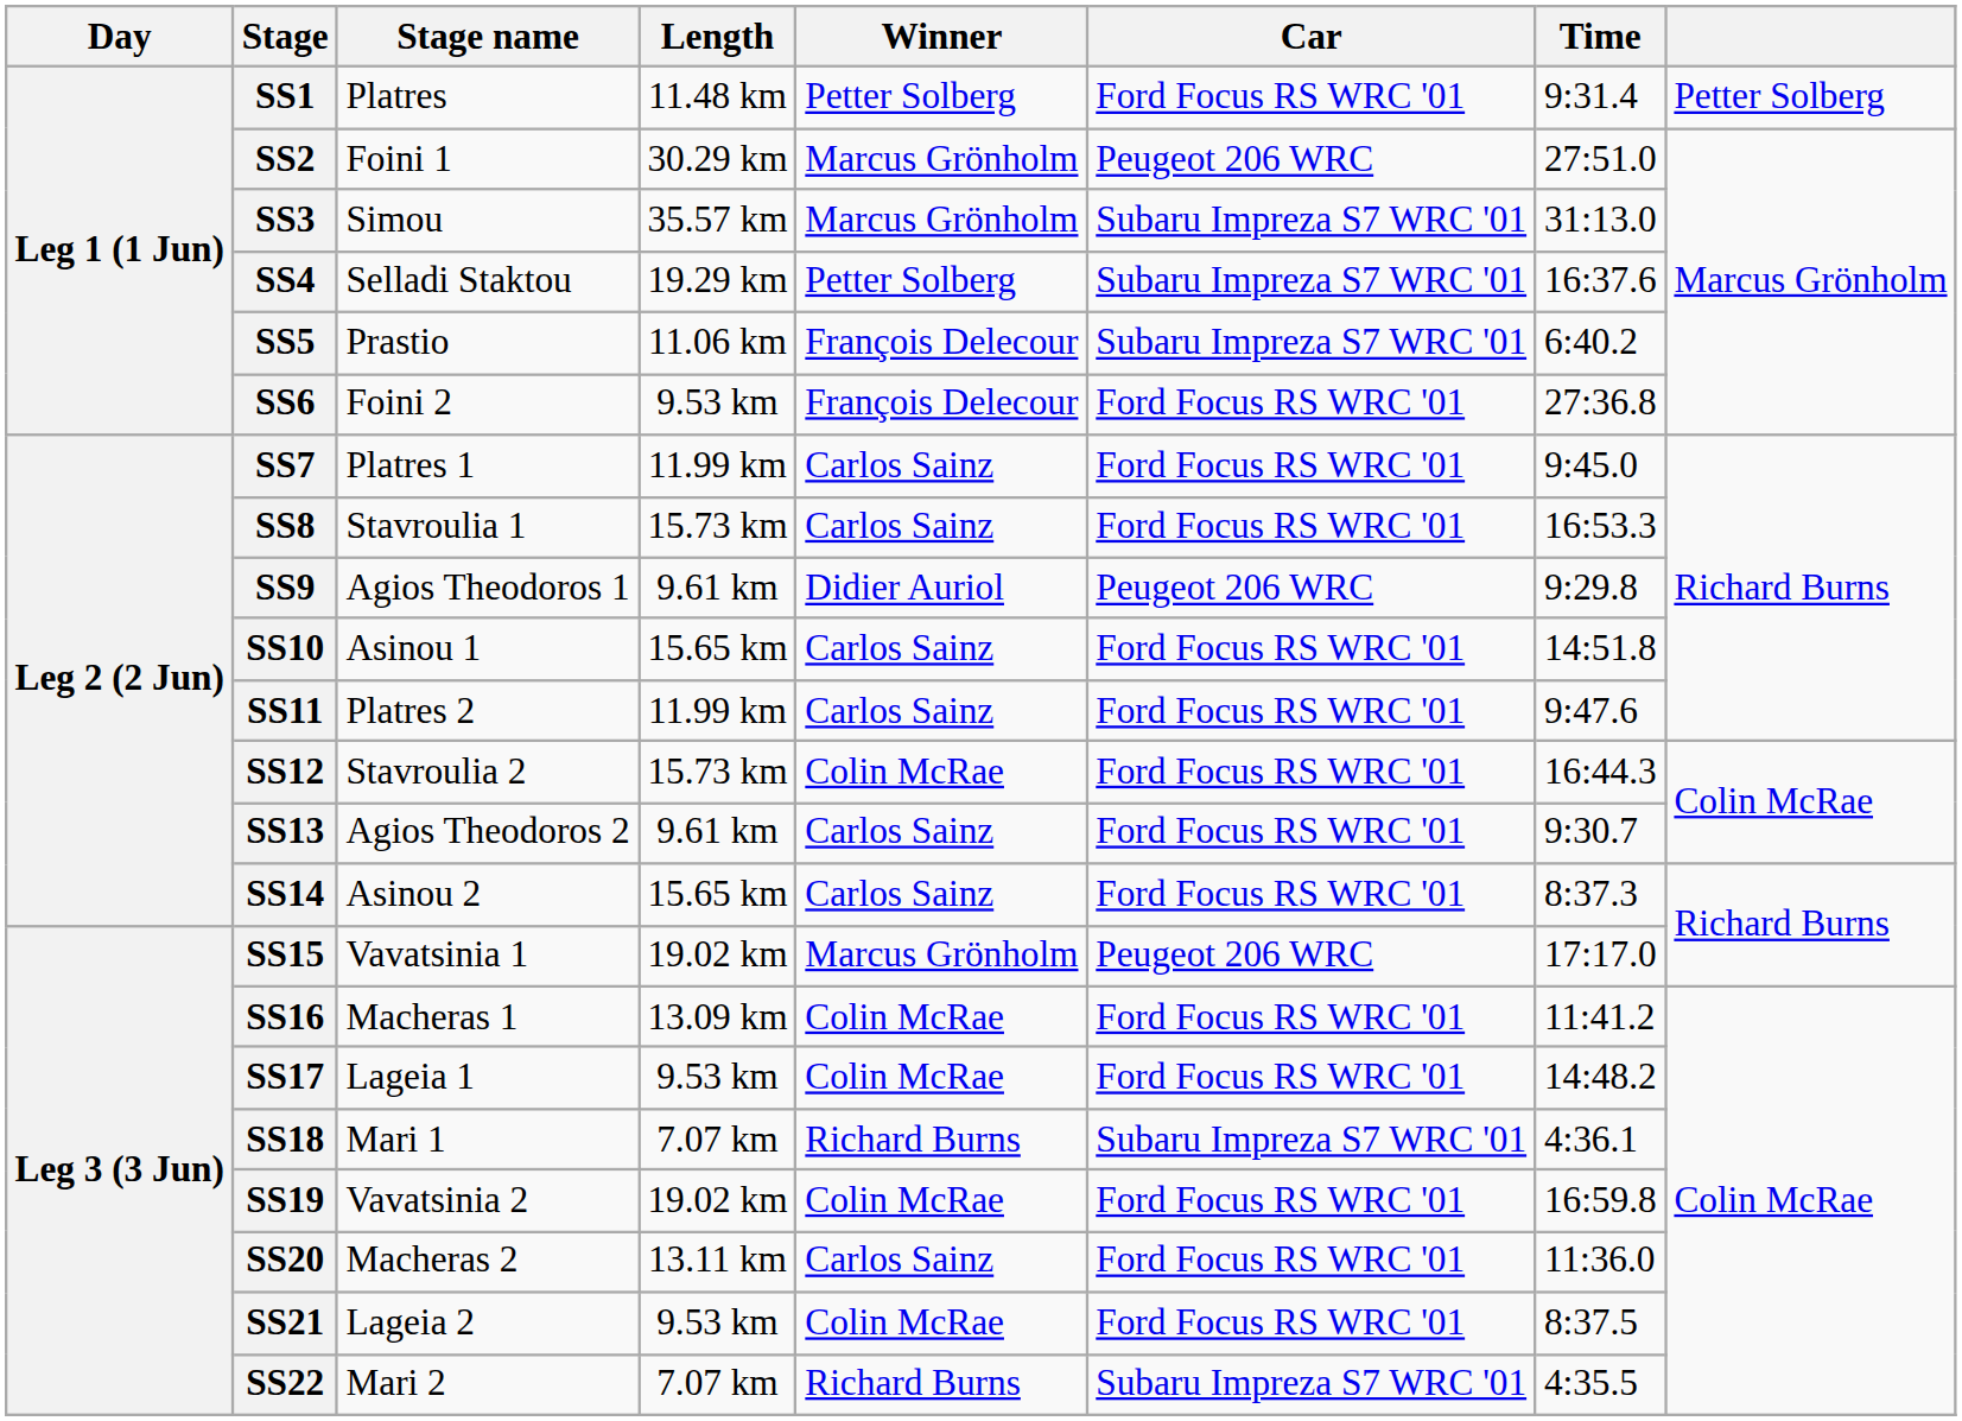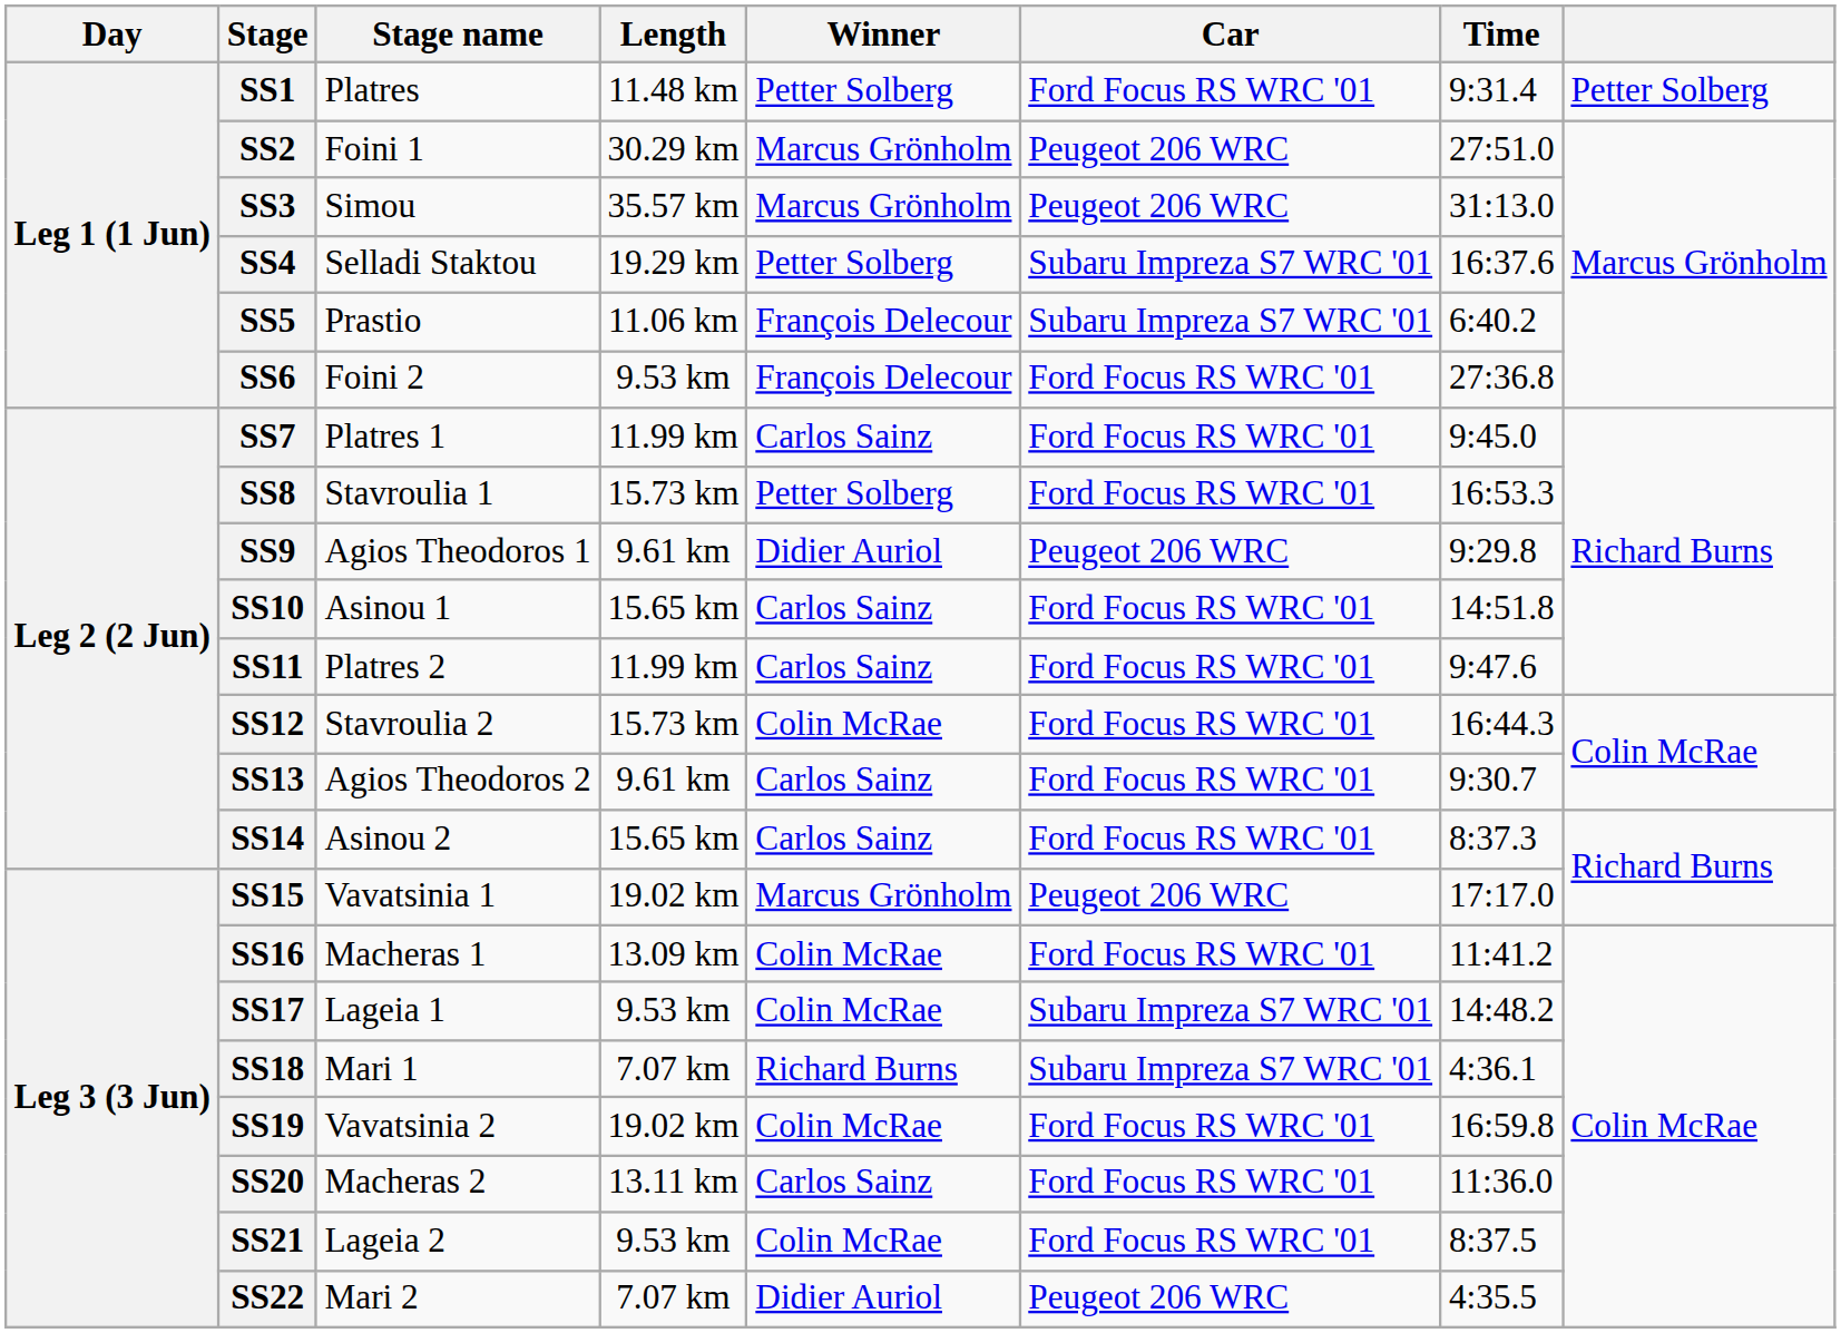SS3 | Car: Subaru Impreza S7 WRC '01 -> Peugeot 206 WRC
SS8 | Winner: Carlos Sainz -> Petter Solberg
SS17 | Car: Ford Focus RS WRC '01 -> Subaru Impreza S7 WRC '01
SS22 | Winner: Richard Burns -> Didier Auriol
SS22 | Car: Subaru Impreza S7 WRC '01 -> Peugeot 206 WRC
